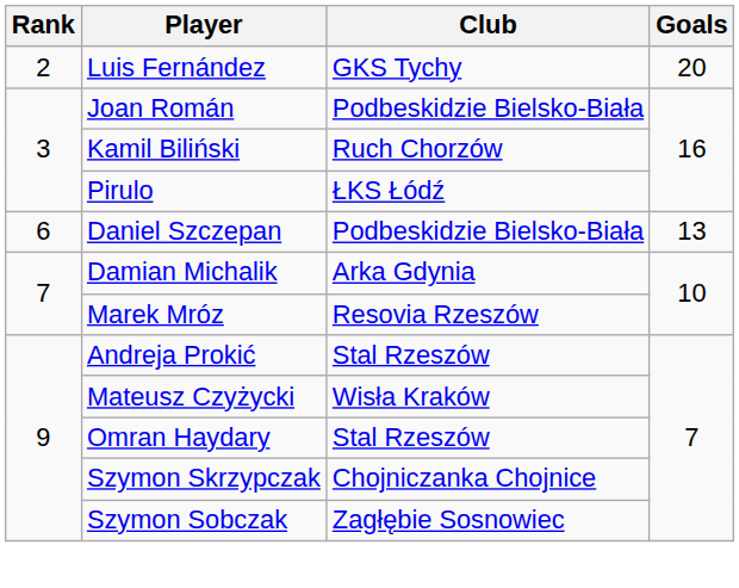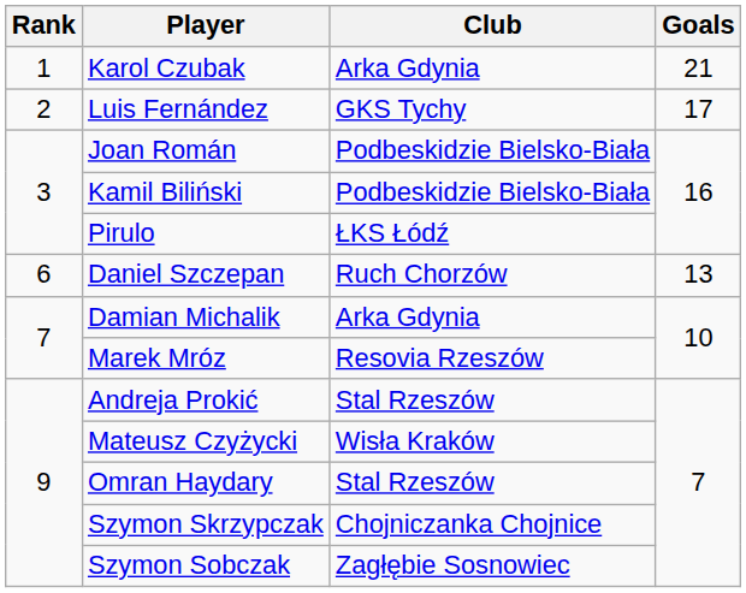+ row: 1 | Karol Czubak | Arka Gdynia | 21
Luis Fernández | Goals: 20 -> 17
Kamil Biliński | Club: Ruch Chorzów -> Podbeskidzie Bielsko-Biała
Daniel Szczepan | Club: Podbeskidzie Bielsko-Biała -> Ruch Chorzów
